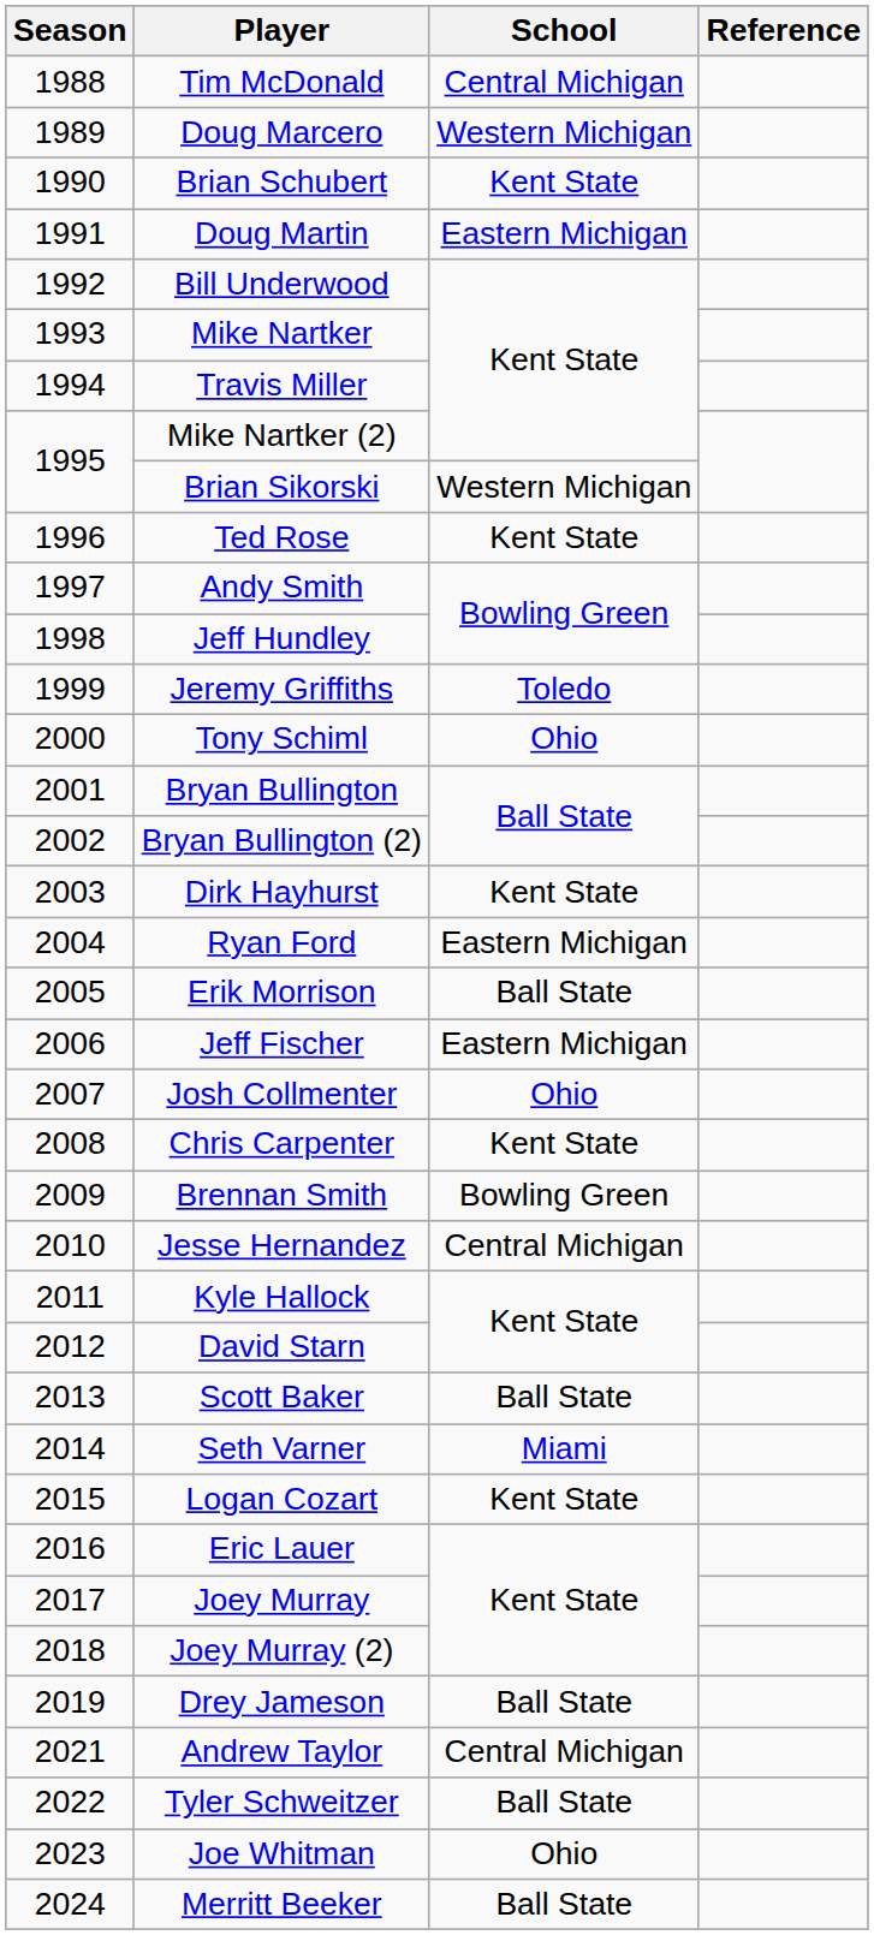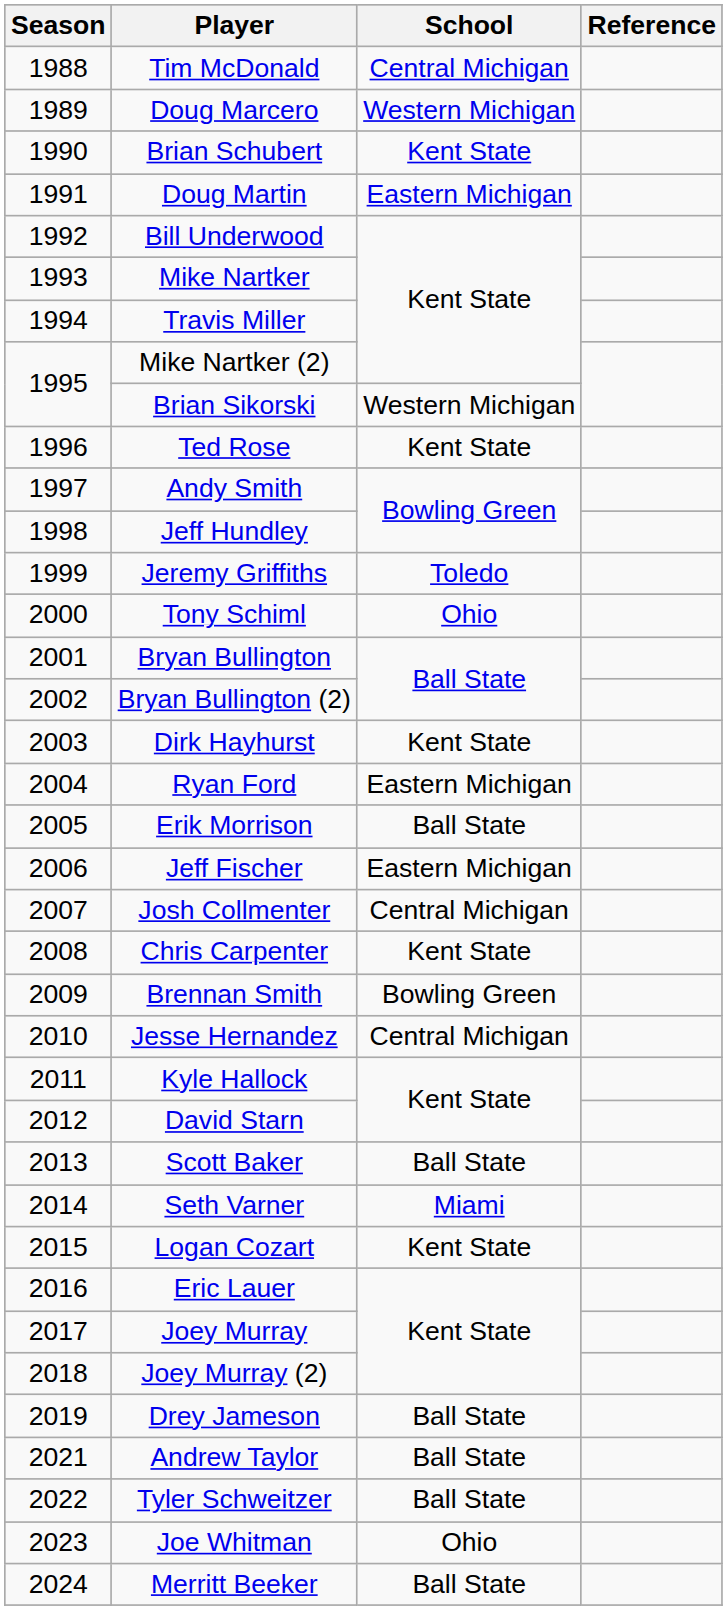Josh Collmenter | School: Ohio -> Central Michigan
Andrew Taylor | School: Central Michigan -> Ball State
